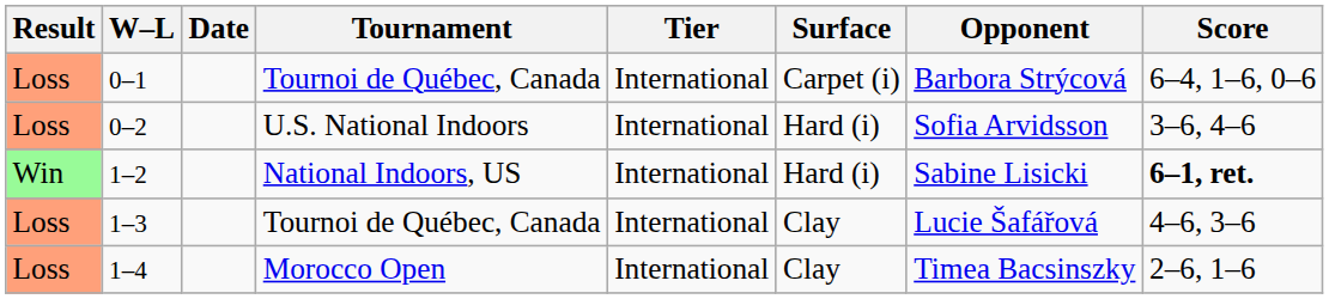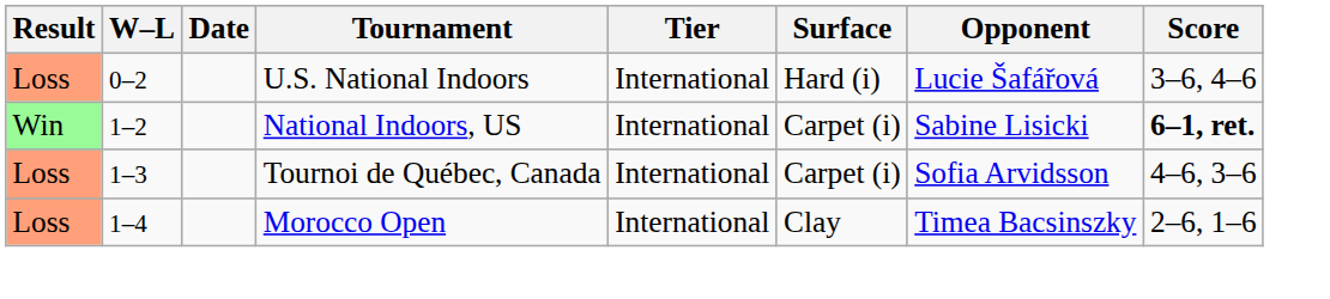- row: Loss | 0–1 | Tournoi de Québec, Canada | International | Carpet (i) | Barbora Strýcová | 6–4, 1–6, 0–6
0–2 | Opponent: Sofia Arvidsson -> Lucie Šafářová
1–2 | Surface: Hard (i) -> Carpet (i)
1–3 | Surface: Clay -> Carpet (i)
1–3 | Opponent: Lucie Šafářová -> Sofia Arvidsson
